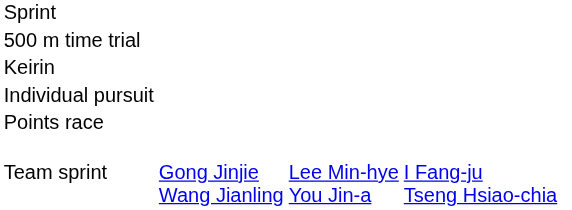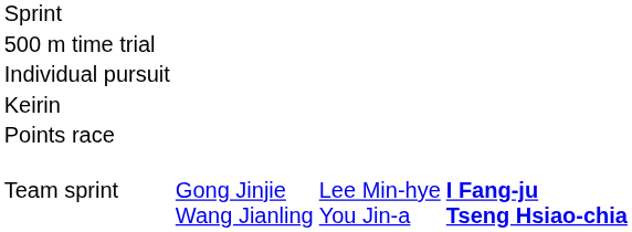rows swapped: Keirin <-> Individual pursuit
Team sprint | column 4: normal -> bold
